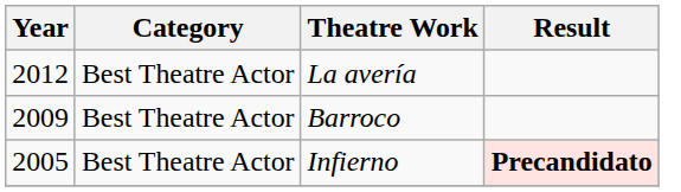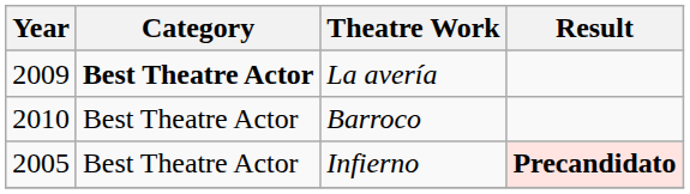La avería | Year: 2012 -> 2009
La avería | Category: normal -> bold
Barroco | Year: 2009 -> 2010
